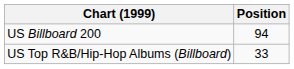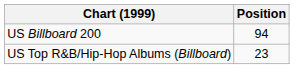US Top R&B/Hip-Hop Albums (Billboard) | Position: 33 -> 23
